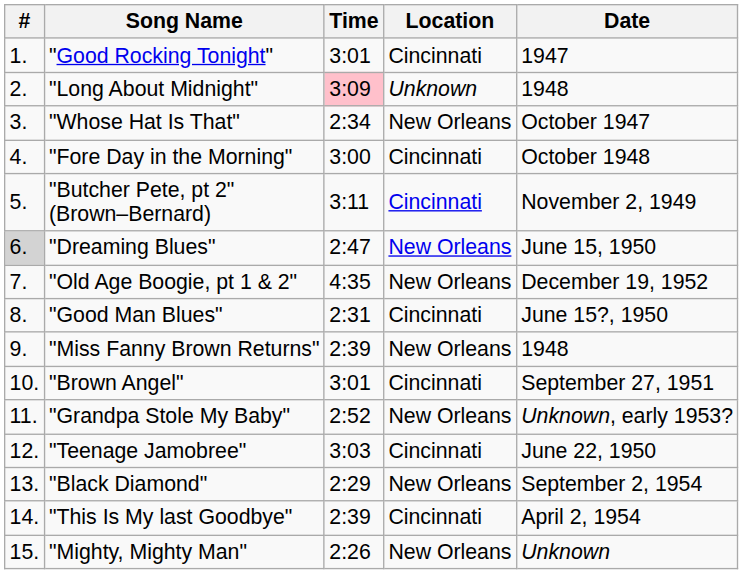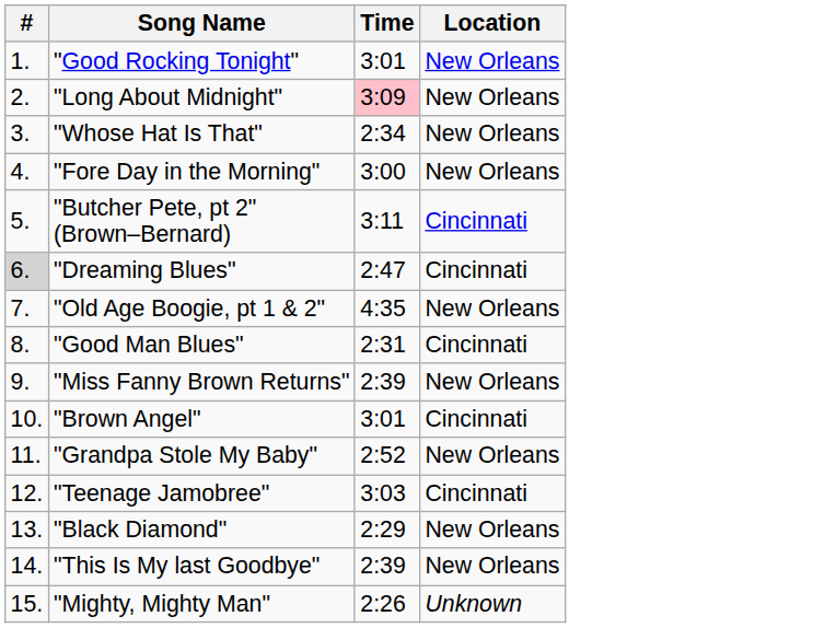- column: Date | 1947 | 1948 | October 1947 | October 1948 | November 2, 1949 | June 15, 1950 | December 19, 1952 | June 15?, 1950 | 1948 | September 27, 1951 | Unknown, early 1953? | June 22, 1950 | September 2, 1954 | April 2, 1954 | Unknown
"Good Rocking Tonight" | Location: Cincinnati -> New Orleans
"Long About Midnight" | Location: Unknown -> New Orleans
"Fore Day in the Morning" | Location: Cincinnati -> New Orleans
"Dreaming Blues" | Location: New Orleans -> Cincinnati
"This Is My last Goodbye" | Location: Cincinnati -> New Orleans
"Mighty, Mighty Man" | Location: New Orleans -> Unknown
